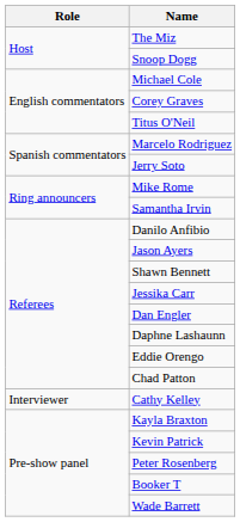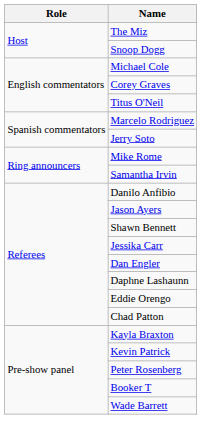- row: Interviewer | Cathy Kelley
